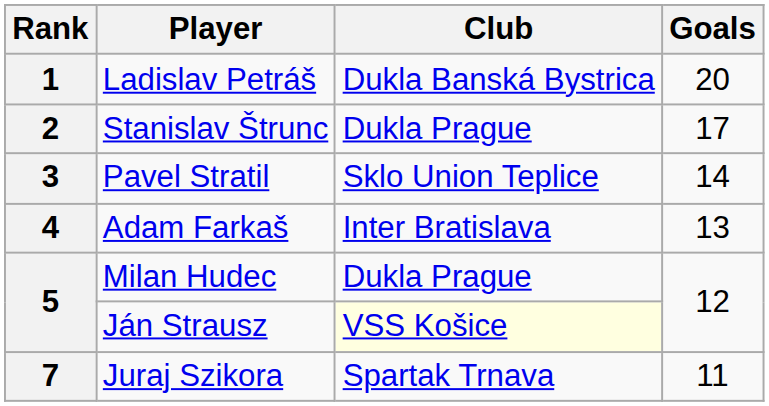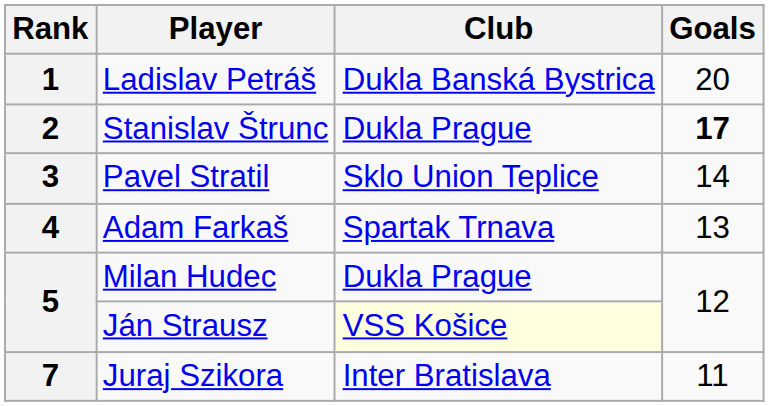Stanislav Štrunc | Goals: normal -> bold
Adam Farkaš | Club: Inter Bratislava -> Spartak Trnava
Juraj Szikora | Club: Spartak Trnava -> Inter Bratislava
